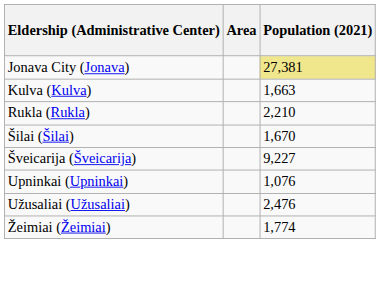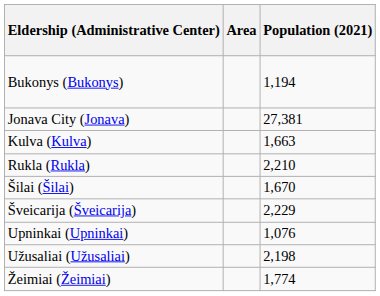+ row: Bukonys (Bukonys) | 1,194
Jonava City (Jonava) | Population (2021): khaki background -> no background
Šveicarija (Šveicarija) | Population (2021): 9,227 -> 2,229
Užusaliai (Užusaliai) | Population (2021): 2,476 -> 2,198
